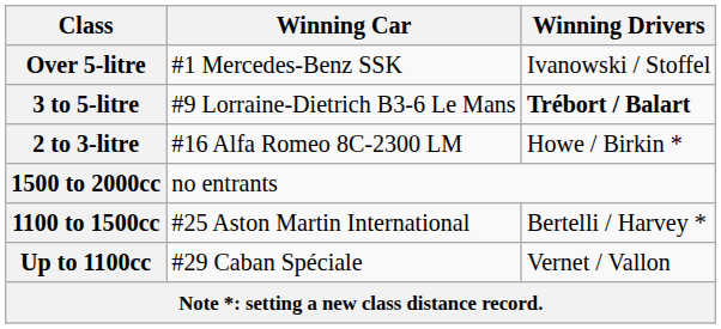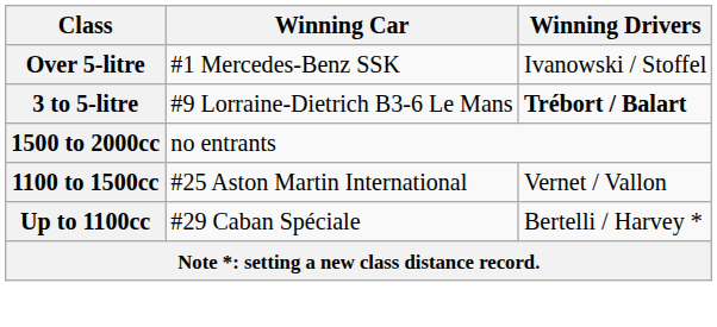- row: 2 to 3-litre | #16 Alfa Romeo 8C-2300 LM | Howe / Birkin *
1100 to 1500cc | Winning Drivers: Bertelli / Harvey * -> Vernet / Vallon
Up to 1100cc | Winning Drivers: Vernet / Vallon -> Bertelli / Harvey *
